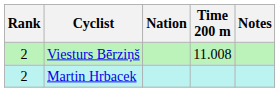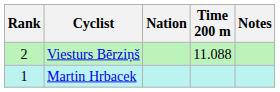Viesturs Bērziņš | Time 200 m: 11.008 -> 11.088
Martin Hrbacek | Rank: 2 -> 1
